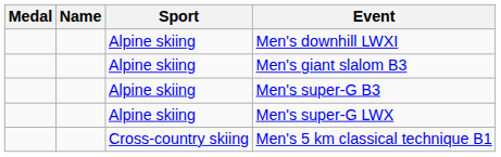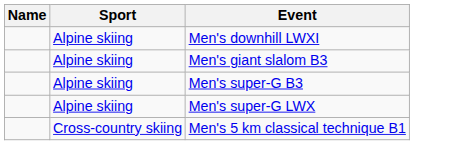- column: Medal
